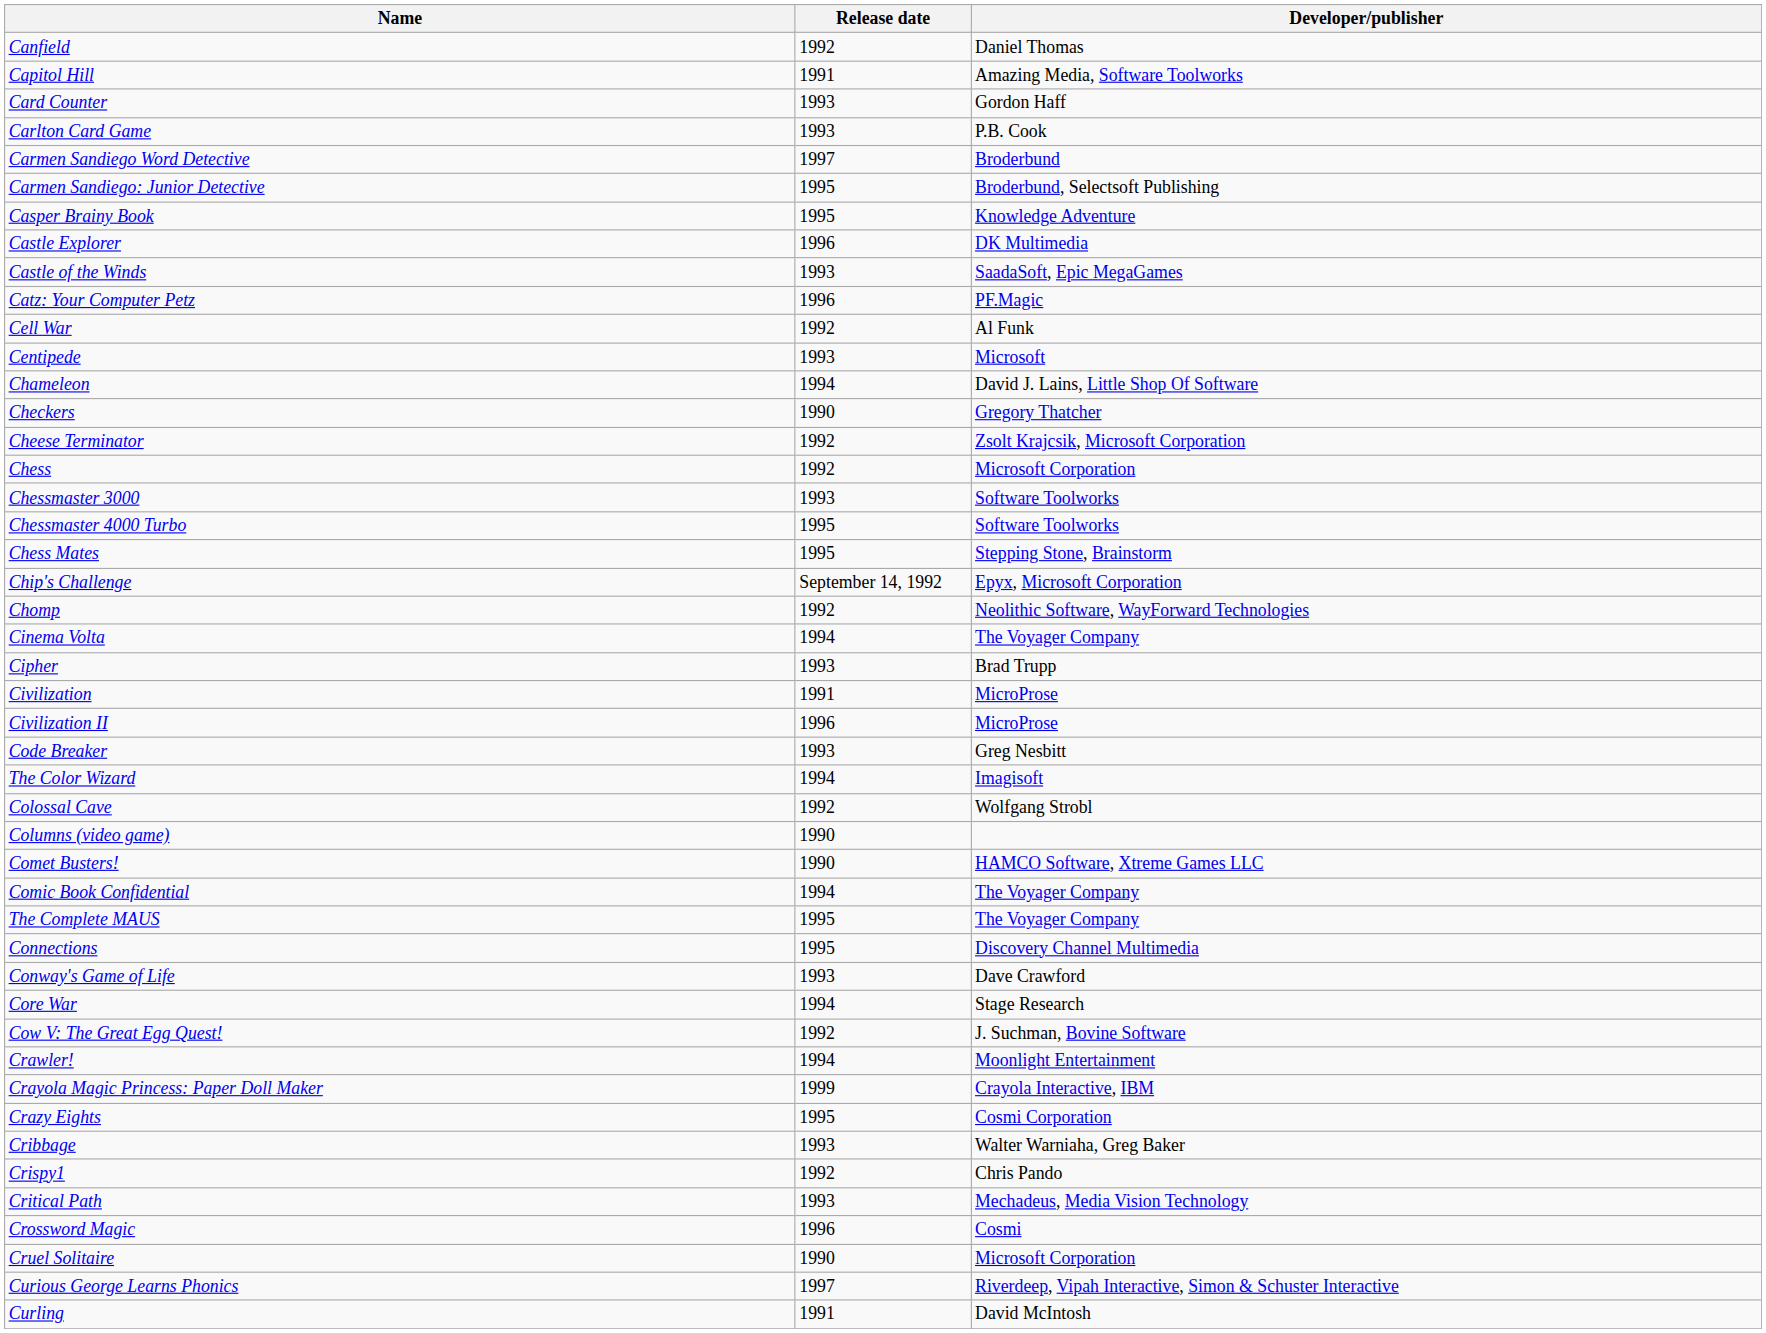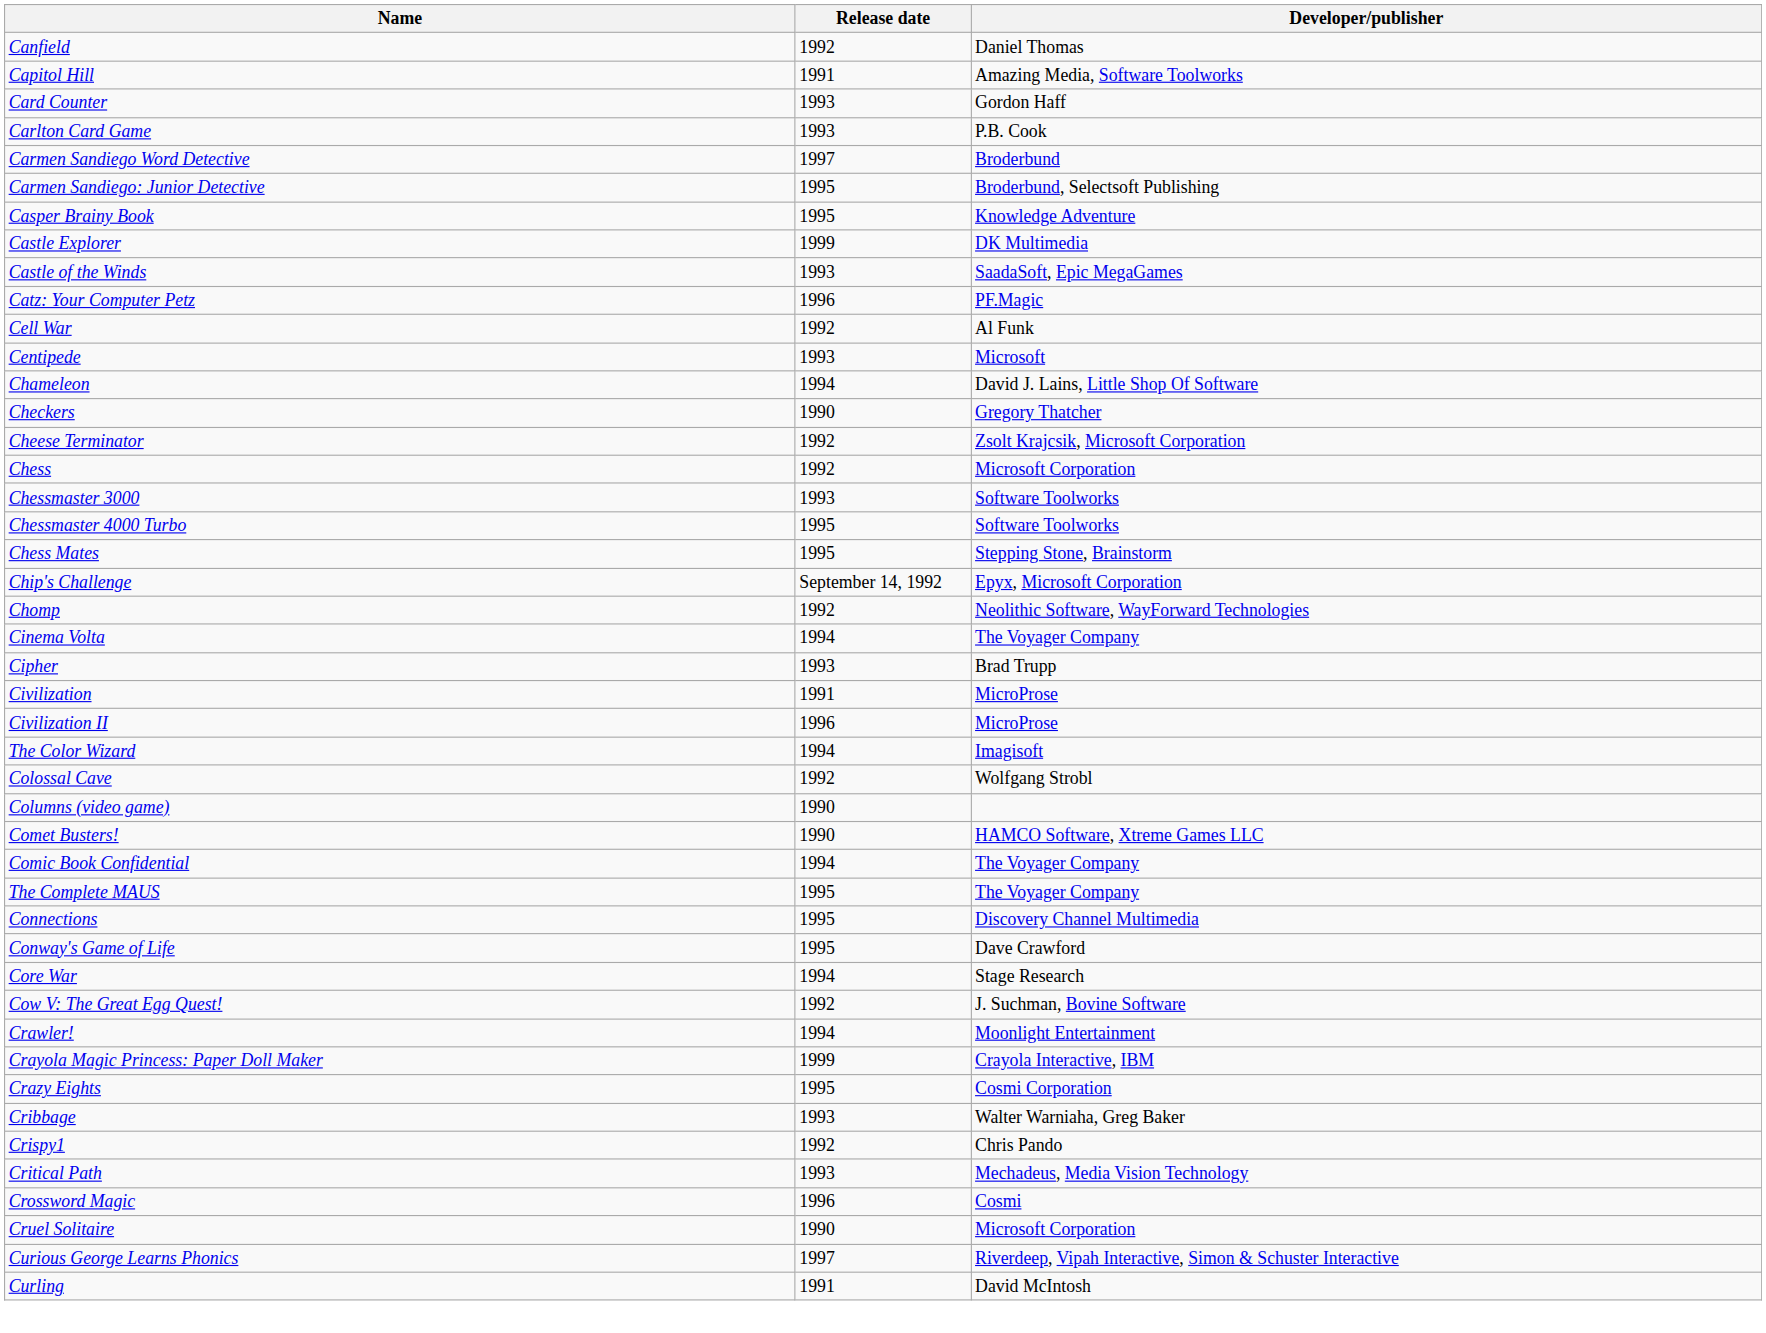Castle Explorer | Release date: 1996 -> 1999
- row: Code Breaker | 1993 | Greg Nesbitt
Conway's Game of Life | Release date: 1993 -> 1995
